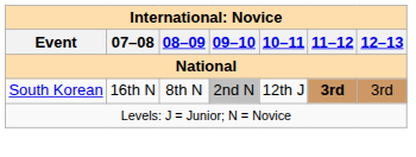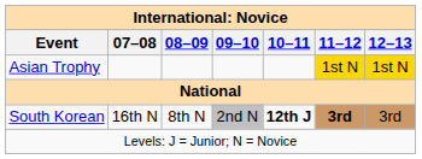+ row: Asian Trophy | 1st N | 1st N
South Korean | 10–11: normal -> bold
